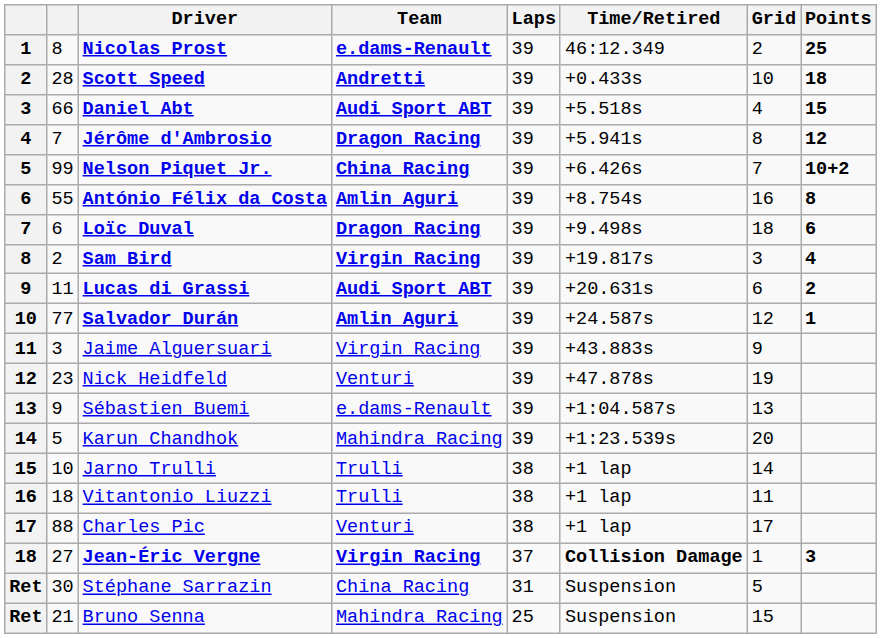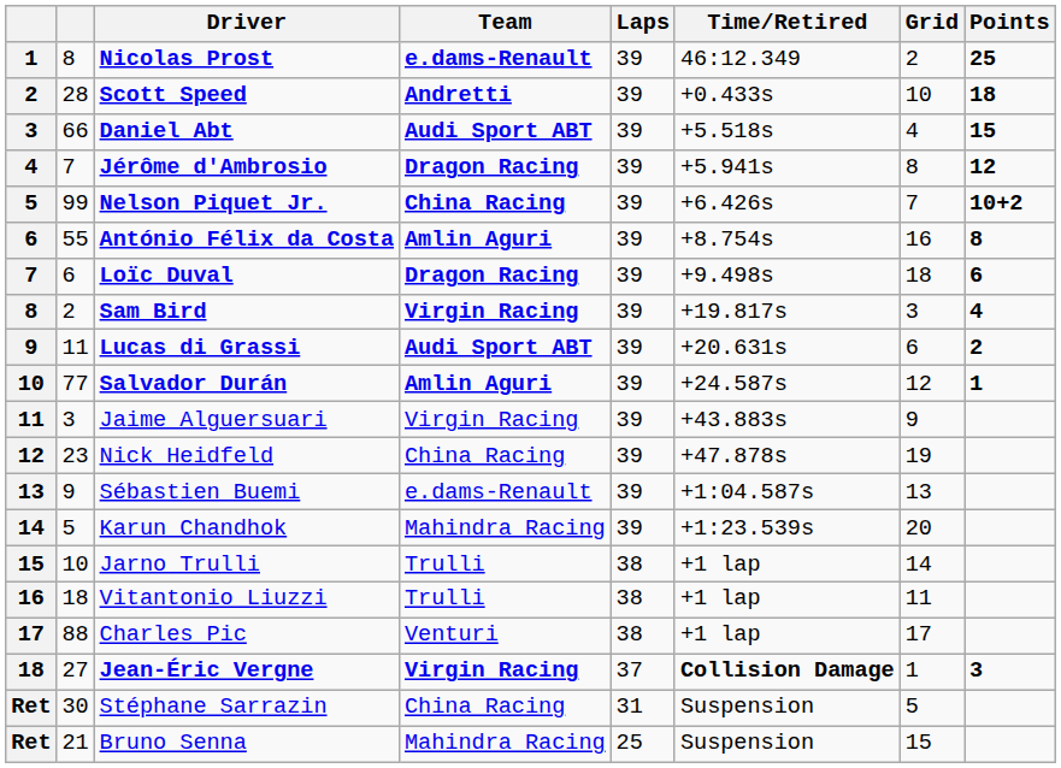Nick Heidfeld | Team: Venturi -> China Racing
